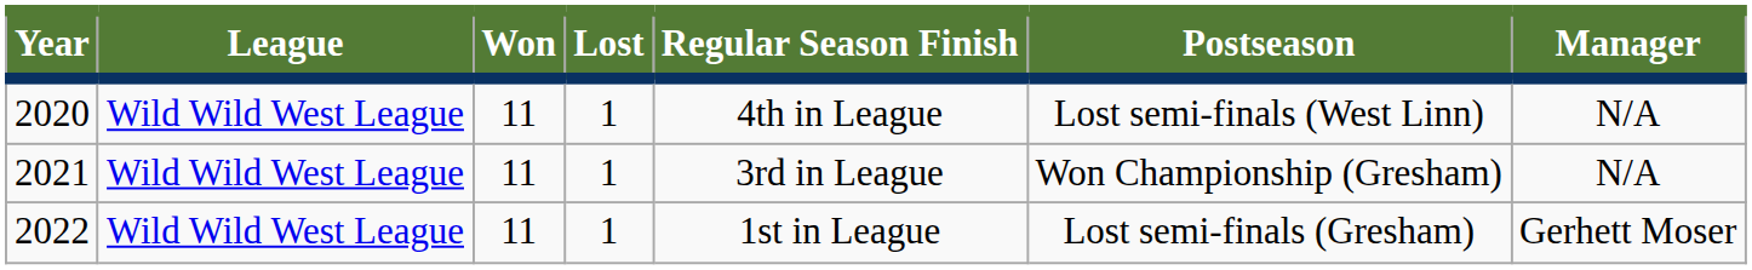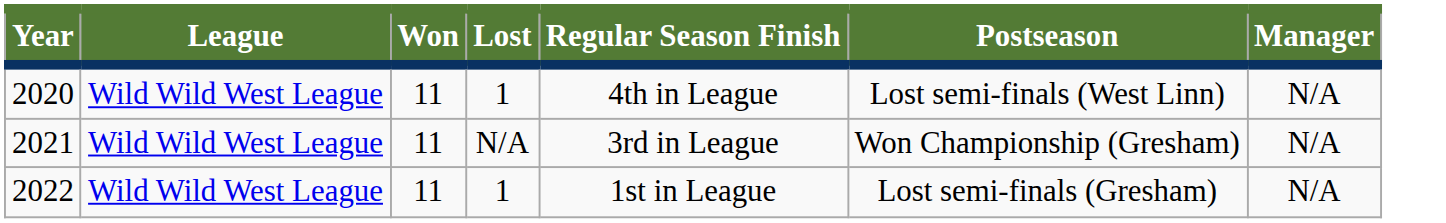2021 | Lost: 1 -> N/A
2022 | Manager: Gerhett Moser -> N/A
